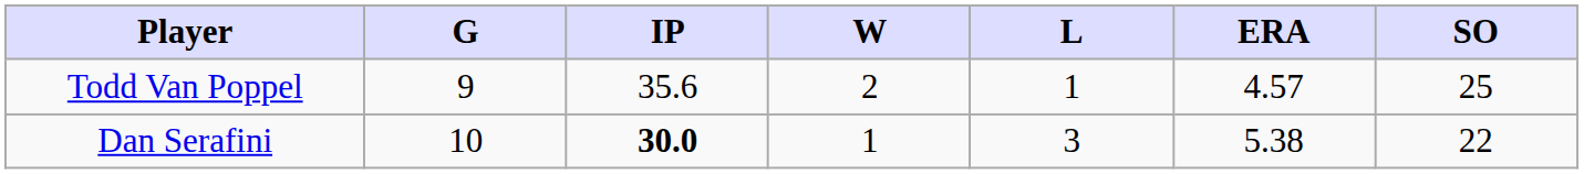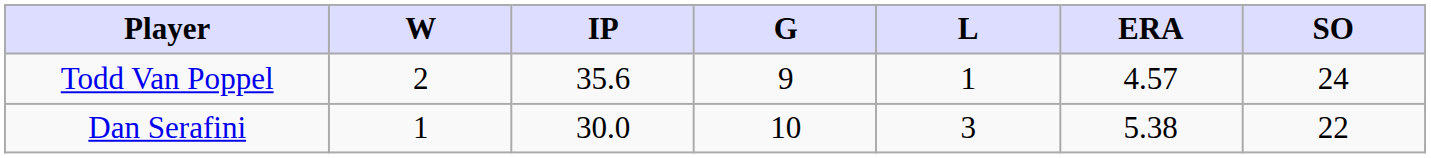columns swapped: G <-> W
Todd Van Poppel | SO: 25 -> 24
Dan Serafini | IP: bold -> normal
